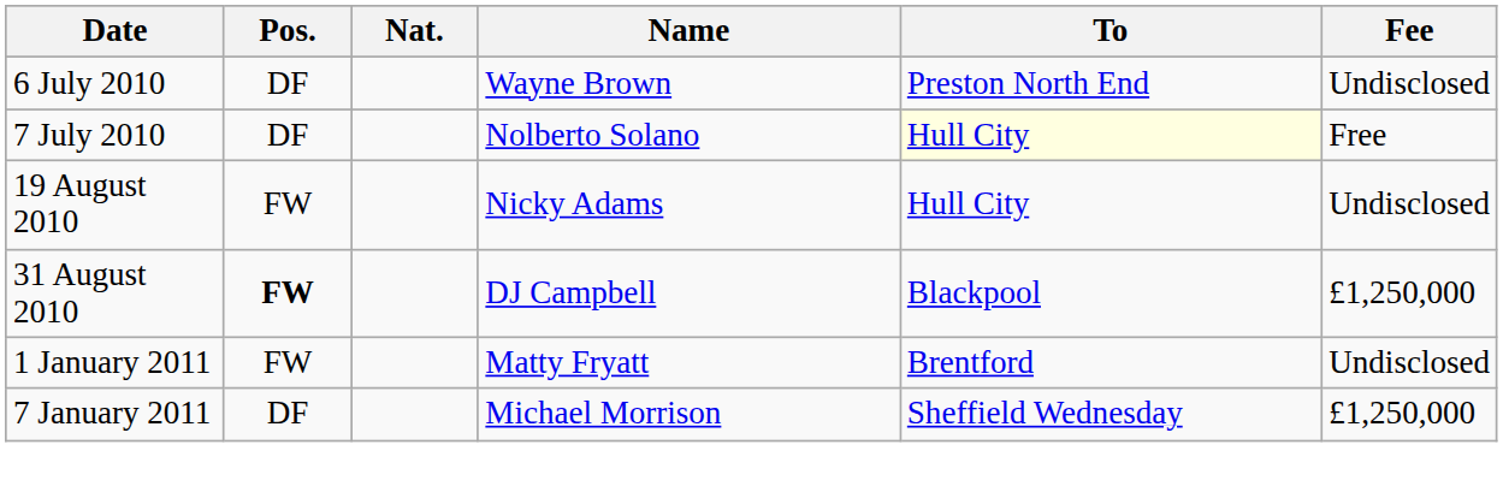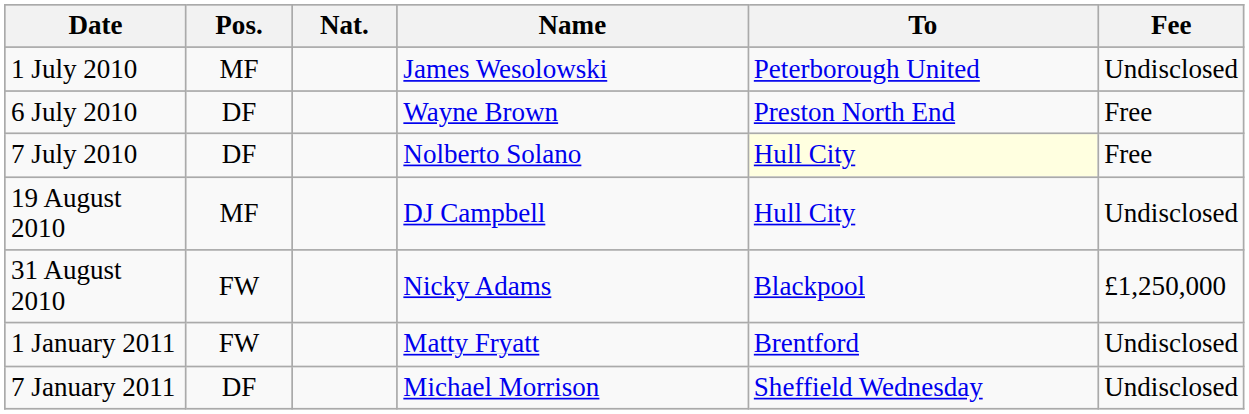+ row: 1 July 2010 | MF | James Wesolowski | Peterborough United | Undisclosed
6 July 2010 | Fee: Undisclosed -> Free
19 August 2010 | Pos.: FW -> MF
19 August 2010 | Name: Nicky Adams -> DJ Campbell
31 August 2010 | Pos.: bold -> normal
31 August 2010 | Name: DJ Campbell -> Nicky Adams
7 January 2011 | Fee: £1,250,000 -> Undisclosed
